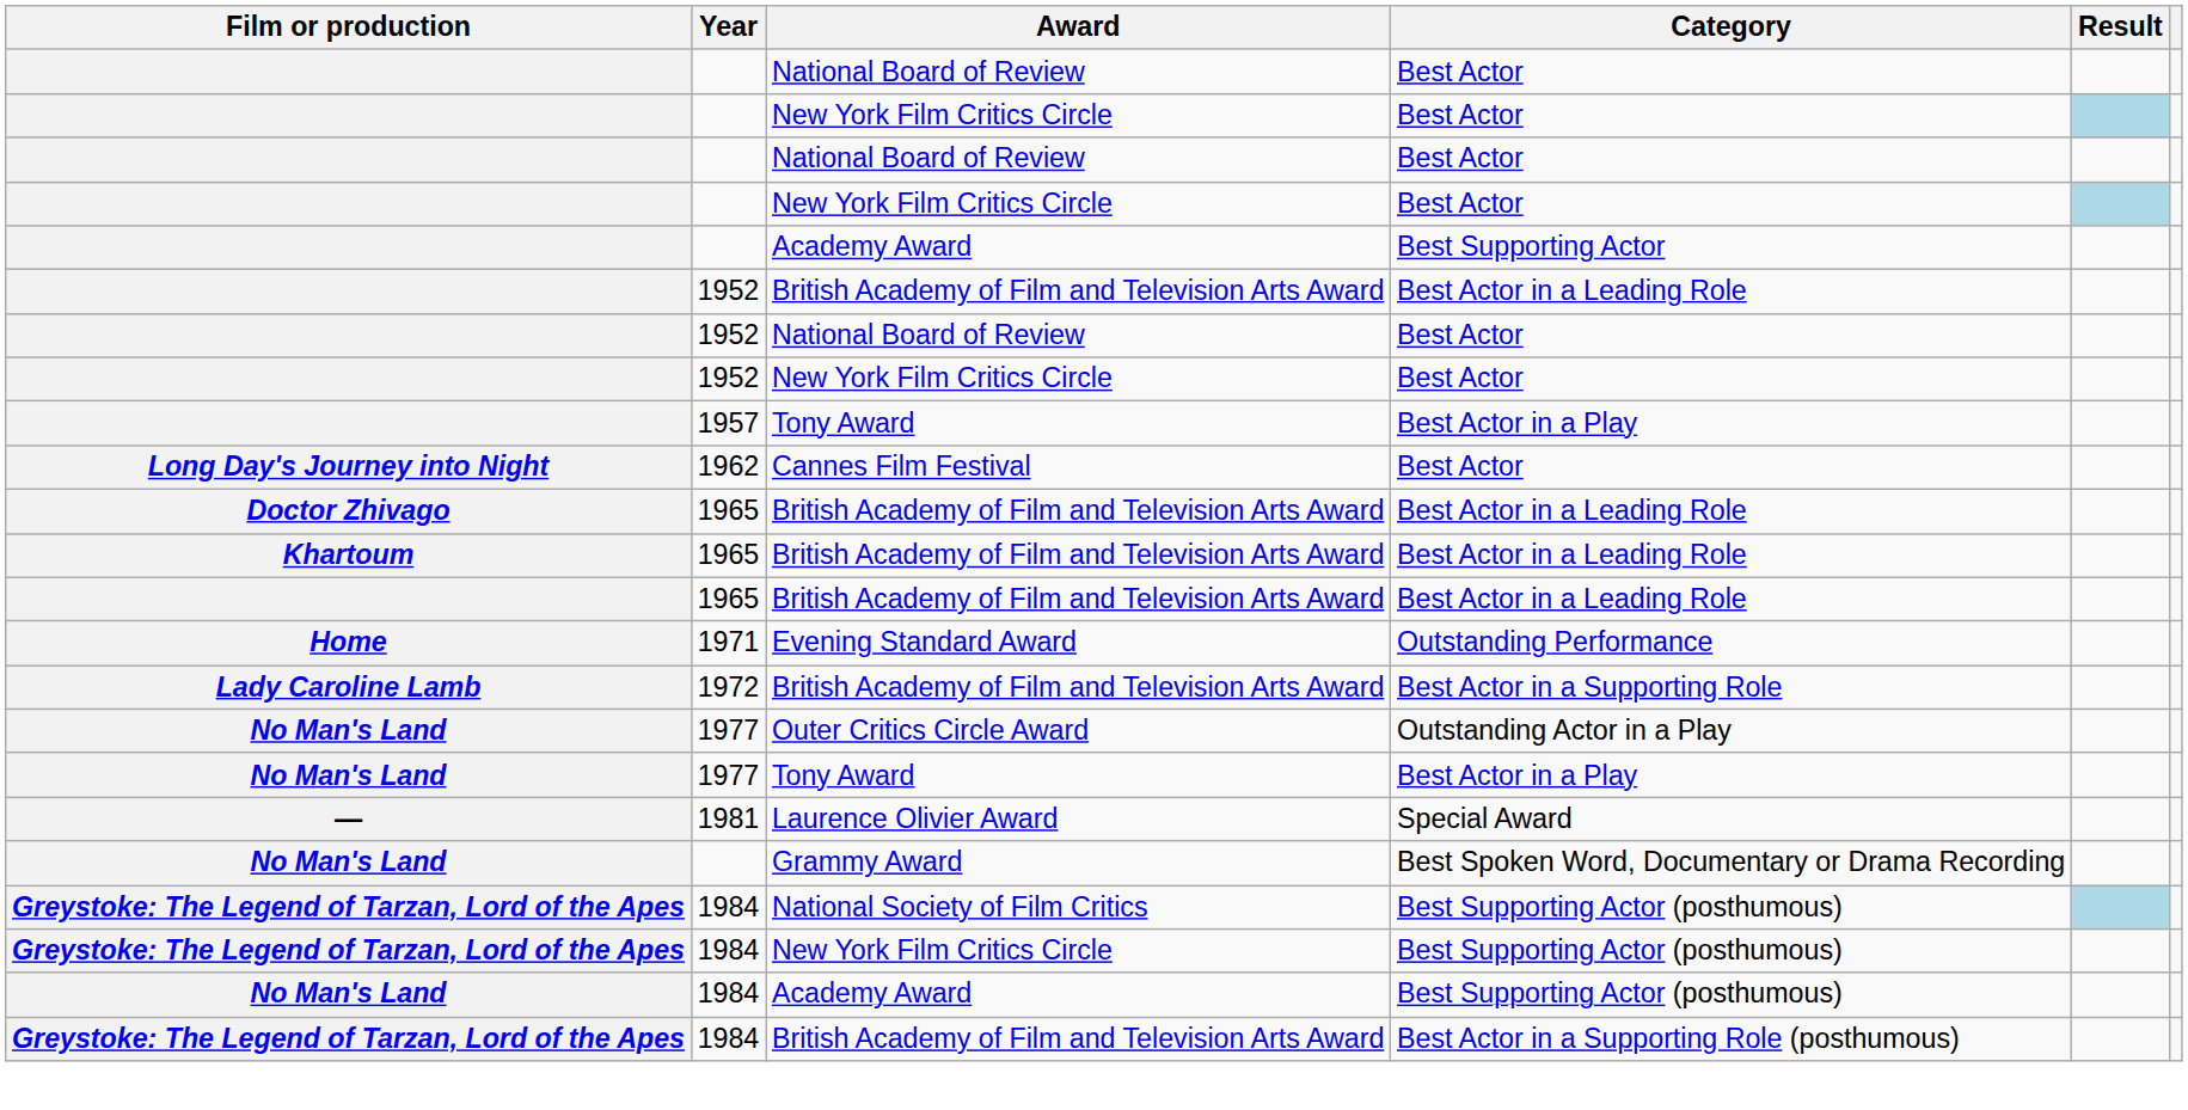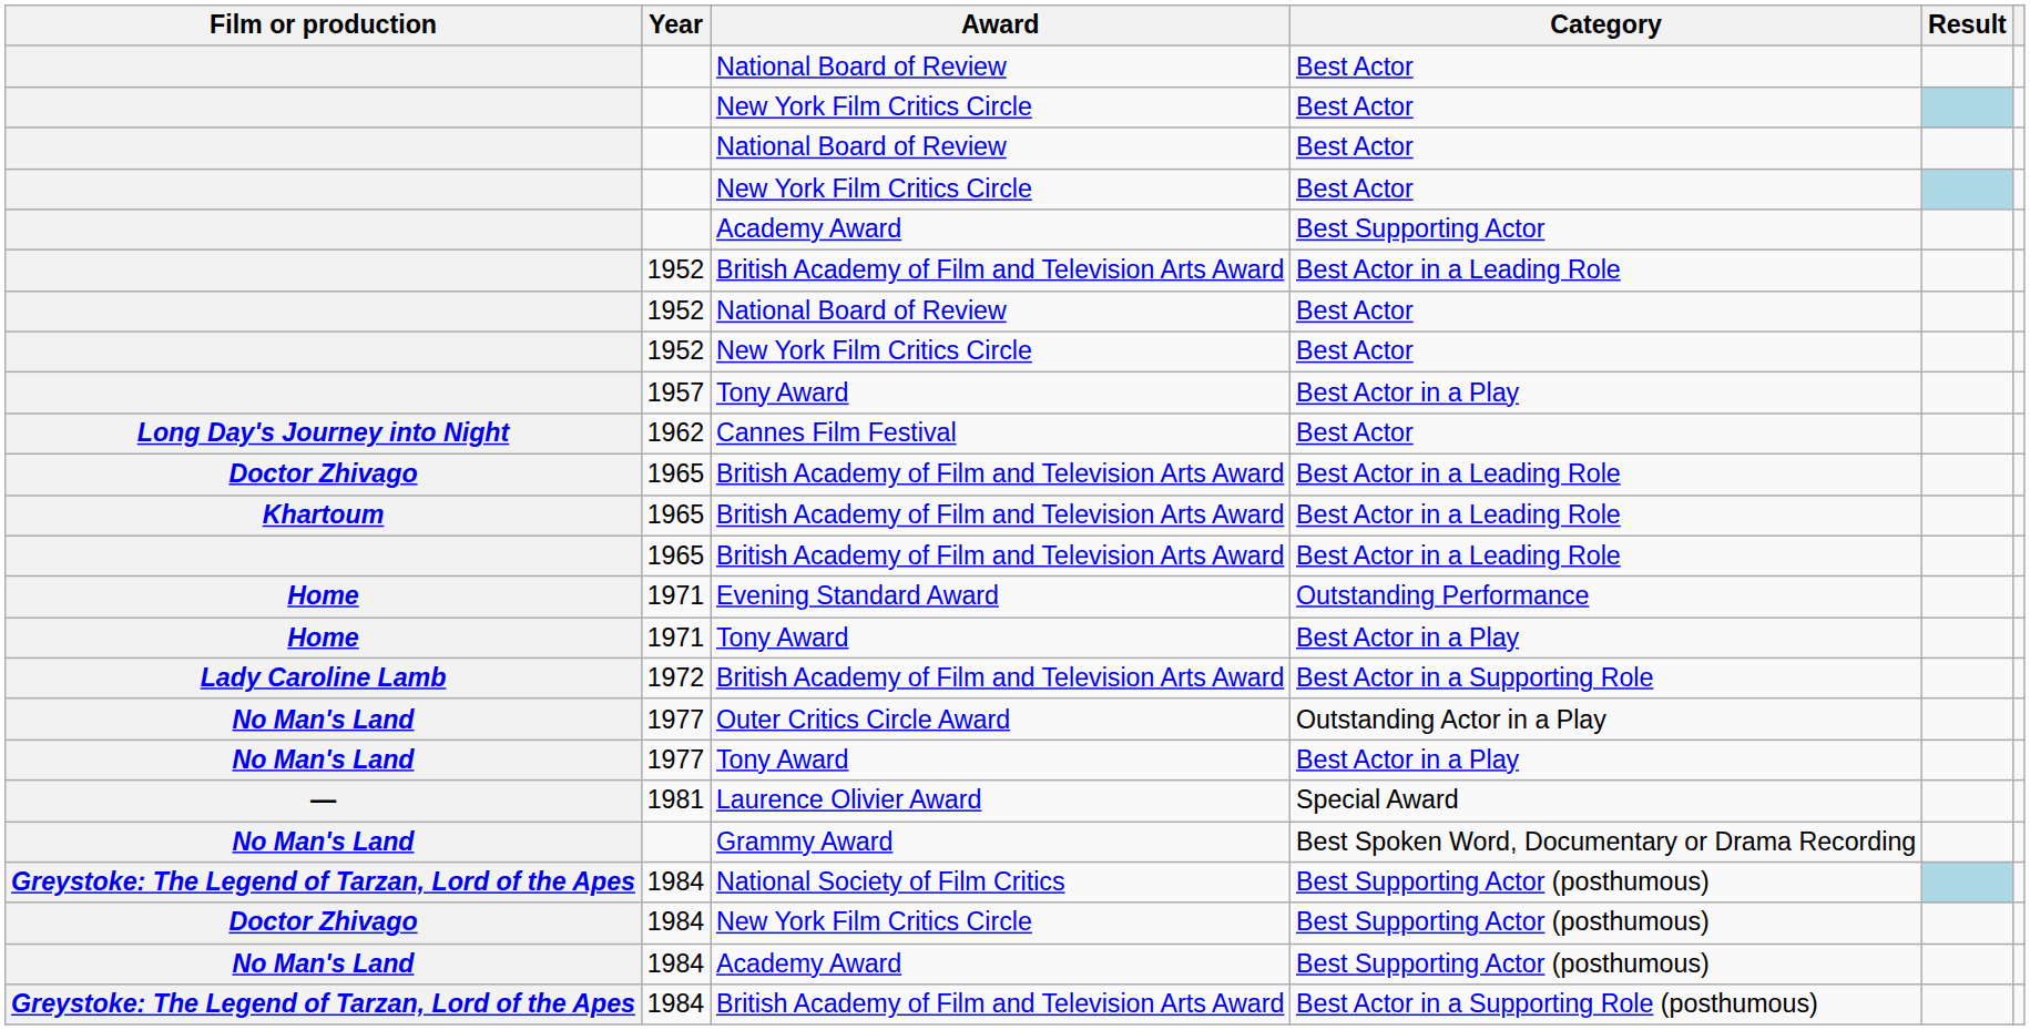+ row: Home | 1971 | Tony Award | Best Actor in a Play
1984 / New York Film Critics Circle | Film or production: Greystoke: The Legend of Tarzan, Lord of the Apes -> Doctor Zhivago
